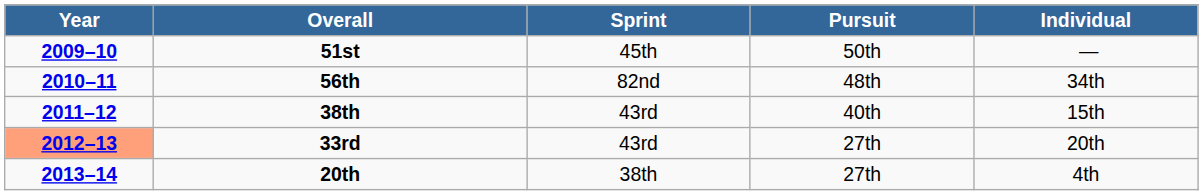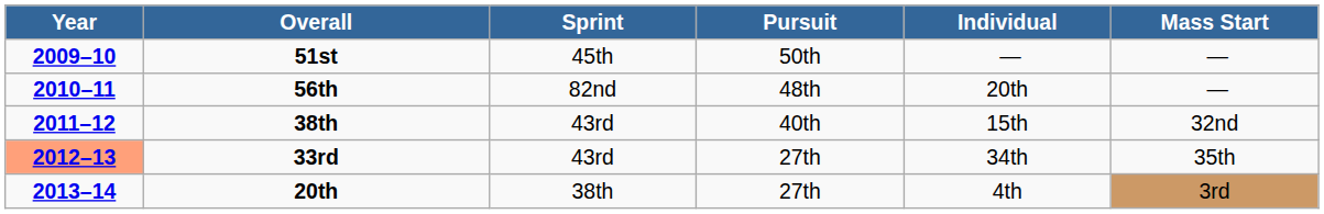+ column: Mass Start | — | — | 32nd | 35th | 3rd
56th | Individual: 34th -> 20th
33rd | Individual: 20th -> 34th
